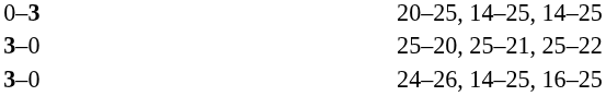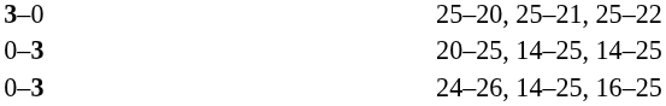rows swapped: 25–20, 25–21, 25–22 <-> 20–25, 14–25, 14–25
24–26, 14–25, 16–25 | column 2: 3–0 -> 0–3
